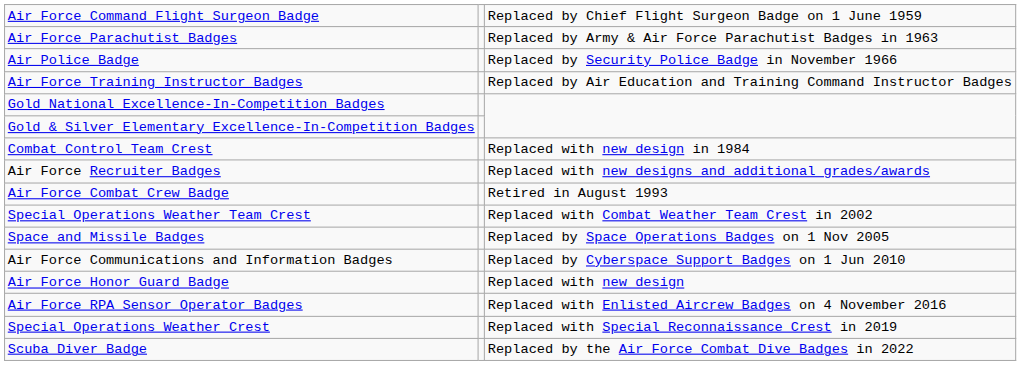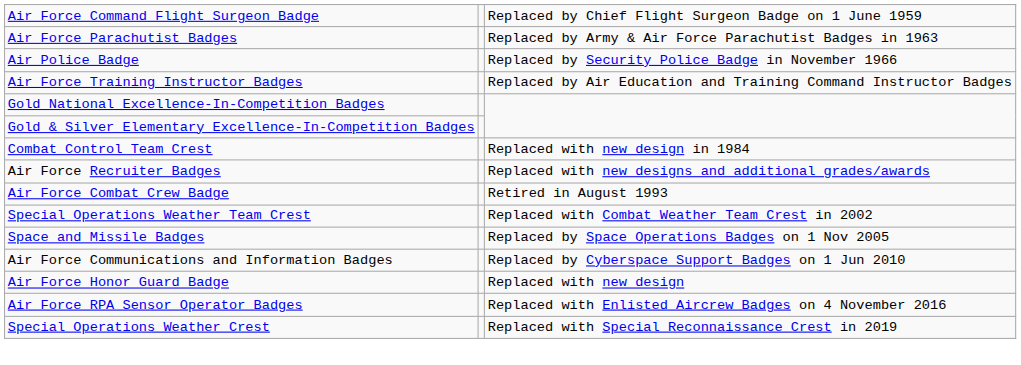- row: Scuba Diver Badge | Replaced by the Air Force Combat Dive Badges in 2022
